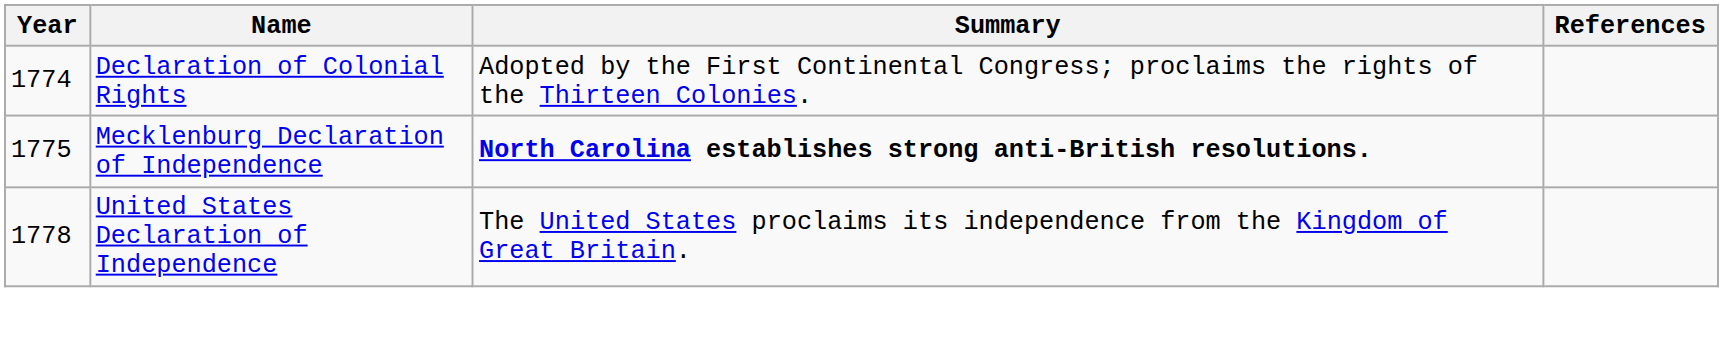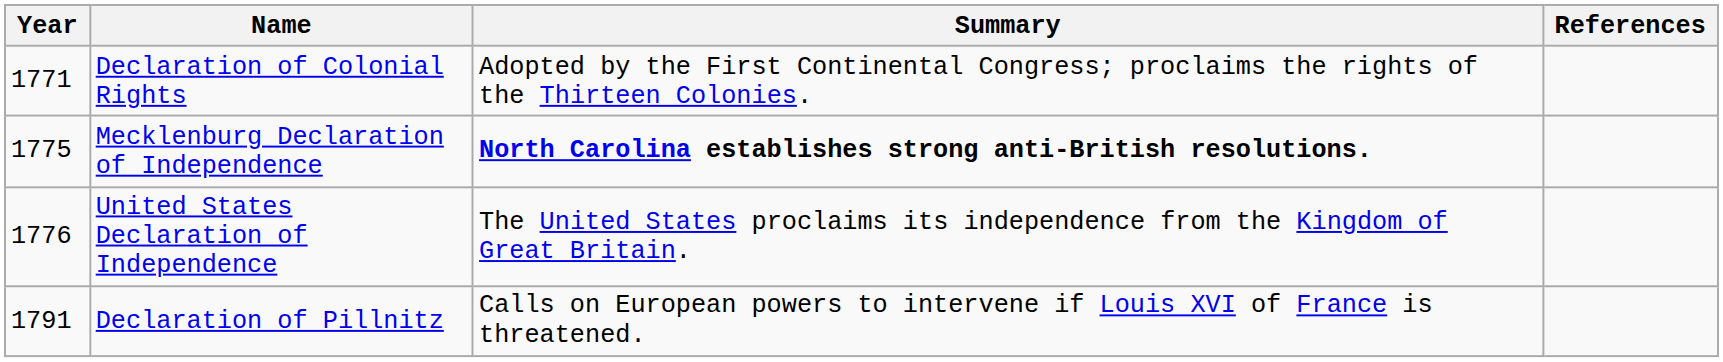Declaration of Colonial Rights | Year: 1774 -> 1771
United States Declaration of Independence | Year: 1778 -> 1776
+ row: 1791 | Declaration of Pillnitz | Calls on European powers to intervene if Louis XVI of France is threatened.
